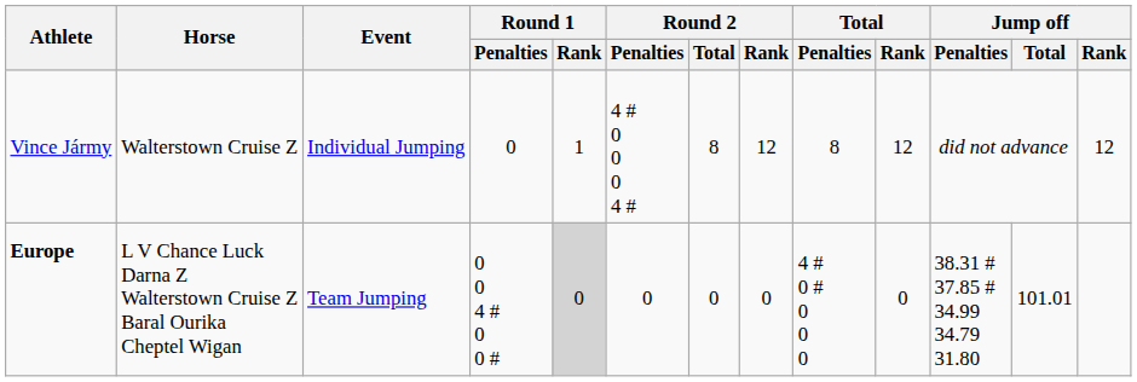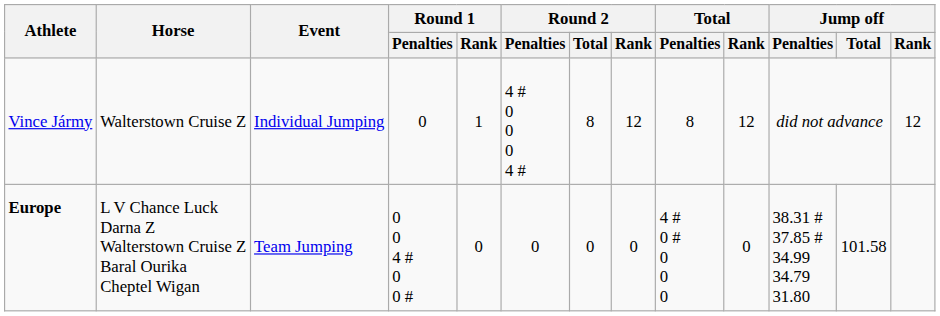Europe | Round 1 / Rank: lightgrey background -> no background
Europe | Jump off / Total: 101.01 -> 101.58
